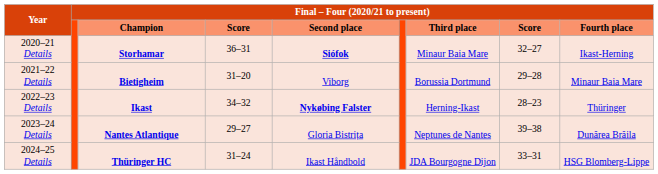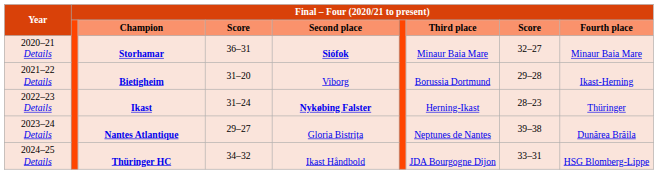2020–21 Details | column 9: Ikast-Herning -> Minaur Baia Mare
2021–22 Details | column 9: Minaur Baia Mare -> Ikast-Herning
2022–23 Details | column 4: 34–32 -> 31–24
2024–25 Details | column 4: 31–24 -> 34–32
